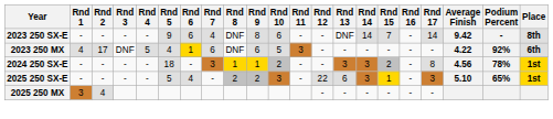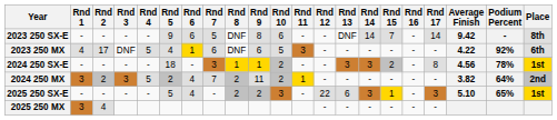2023 250 SX-E | Rnd 7: 4 -> 5
+ row: 2024 250 MX | 3 | 2 | 3 | 5 | 2 | 4 | 7 | 2 | 11 | 2 | 1 | - | - | - | - | - | - | 3.82 | 64% | 2nd
